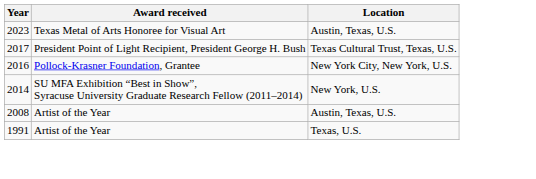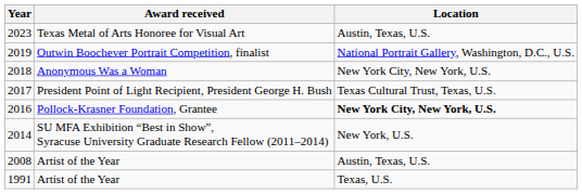+ row: 2019 | Outwin Boochever Portrait Competition, finalist | National Portrait Gallery, Washington, D.C., U.S.
+ row: 2018 | Anonymous Was a Woman | New York City, New York, U.S.
2016 | Location: normal -> bold
